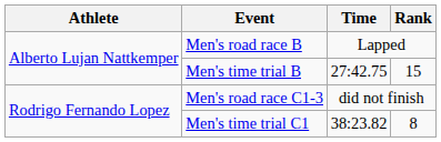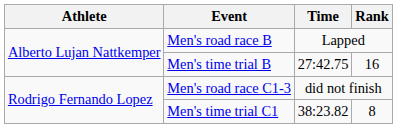Men's time trial B | Rank: 15 -> 16
